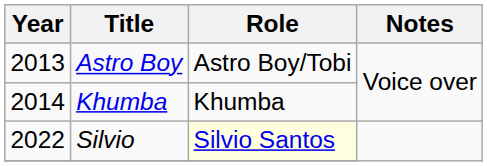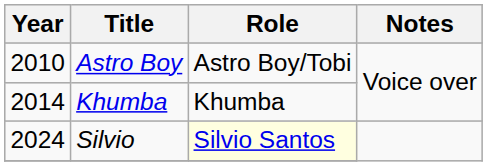Astro Boy | Year: 2013 -> 2010
Silvio | Year: 2022 -> 2024
